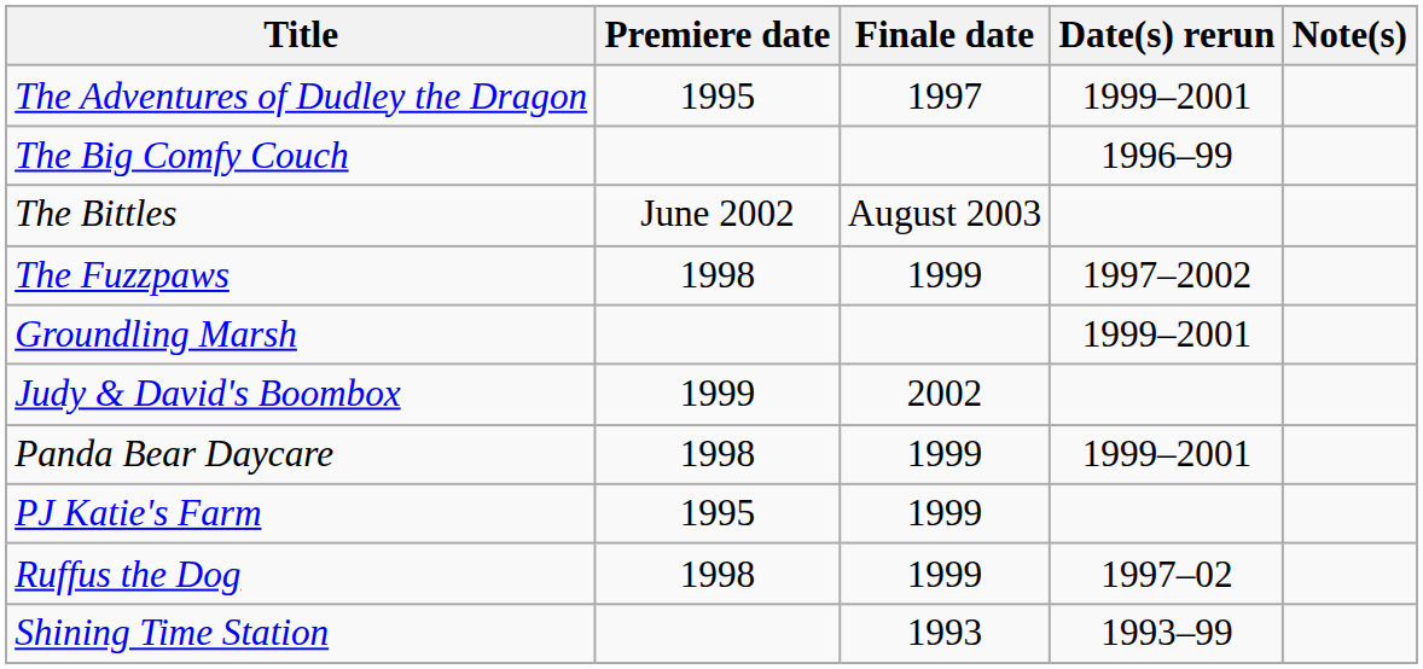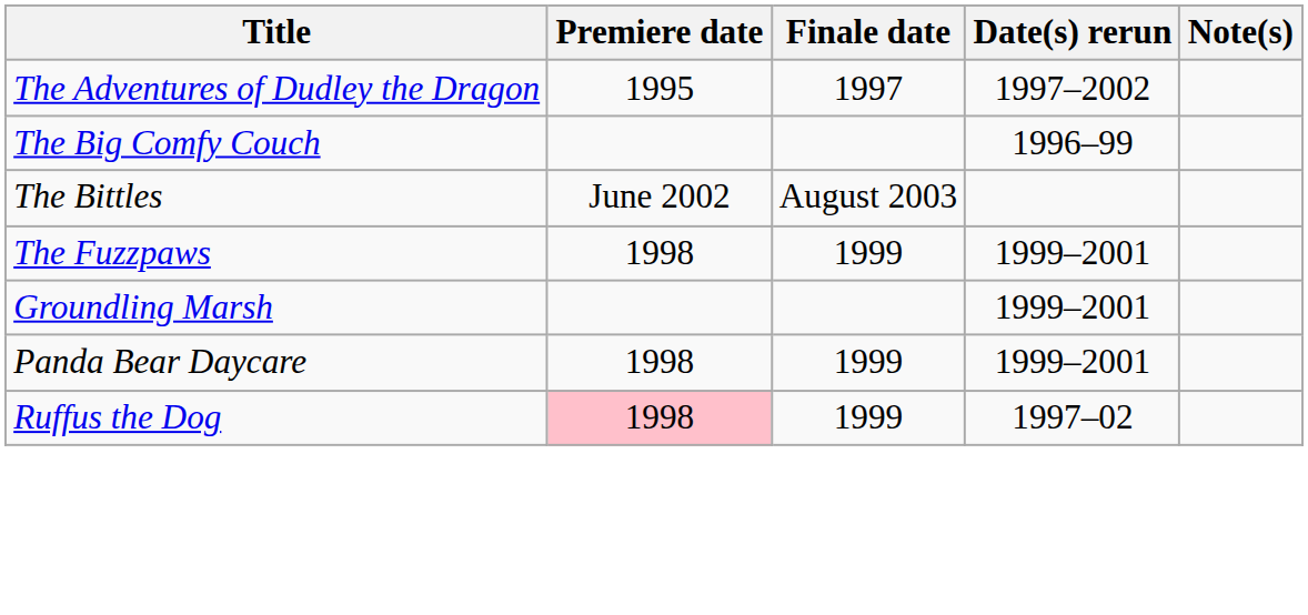The Adventures of Dudley the Dragon | Date(s) rerun: 1999–2001 -> 1997–2002
The Fuzzpaws | Date(s) rerun: 1997–2002 -> 1999–2001
- row: Judy & David's Boombox | 1999 | 2002
- row: PJ Katie's Farm | 1995 | 1999
Ruffus the Dog | Premiere date: no background -> pink background
- row: Shining Time Station | 1993 | 1993–99
